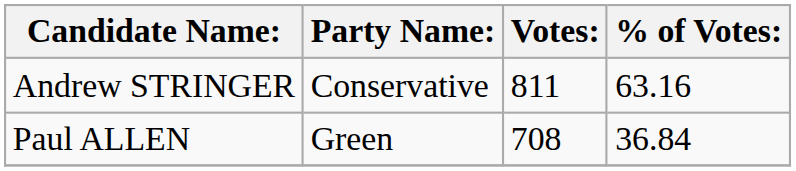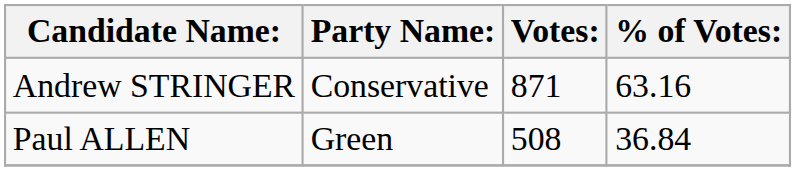Andrew STRINGER | Votes:: 811 -> 871
Paul ALLEN | Votes:: 708 -> 508
